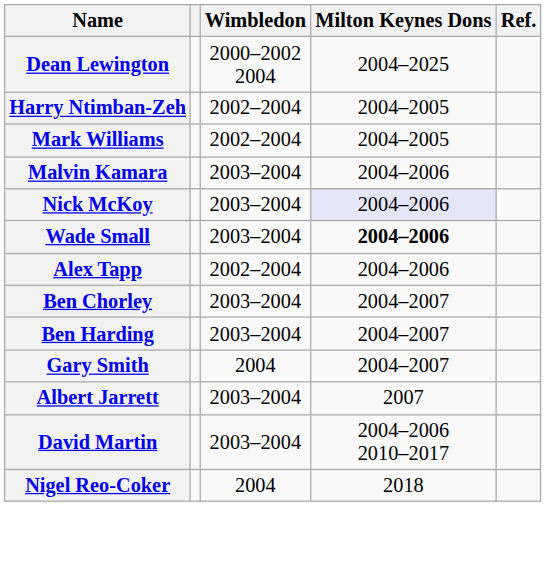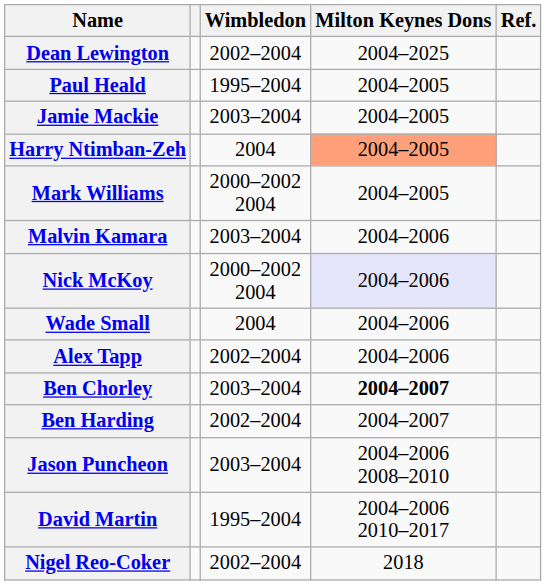Dean Lewington | Wimbledon: 2000–2002 2004 -> 2002–2004
+ row: Paul Heald | 1995–2004 | 2004–2005
+ row: Jamie Mackie | 2003–2004 | 2004–2005
Harry Ntimban-Zeh | Wimbledon: 2002–2004 -> 2004
Harry Ntimban-Zeh | Milton Keynes Dons: no background -> lightsalmon background
Mark Williams | Wimbledon: 2002–2004 -> 2000–2002 2004
Nick McKoy | Wimbledon: 2003–2004 -> 2000–2002 2004
Wade Small | Wimbledon: 2003–2004 -> 2004
Wade Small | Milton Keynes Dons: bold -> normal
Ben Chorley | Milton Keynes Dons: normal -> bold
Ben Harding | Wimbledon: 2003–2004 -> 2002–2004
- row: Gary Smith | 2004 | 2004–2007
- row: Albert Jarrett | 2003–2004 | 2007
+ row: Jason Puncheon | 2003–2004 | 2004–2006 2008–2010
David Martin | Wimbledon: 2003–2004 -> 1995–2004
Nigel Reo-Coker | Wimbledon: 2004 -> 2002–2004
